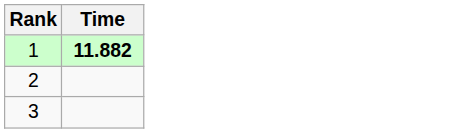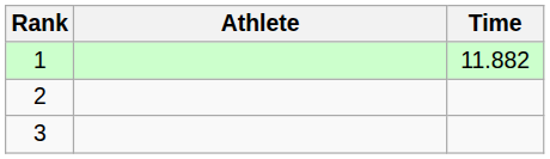+ column: Athlete
1 | Time: bold -> normal
